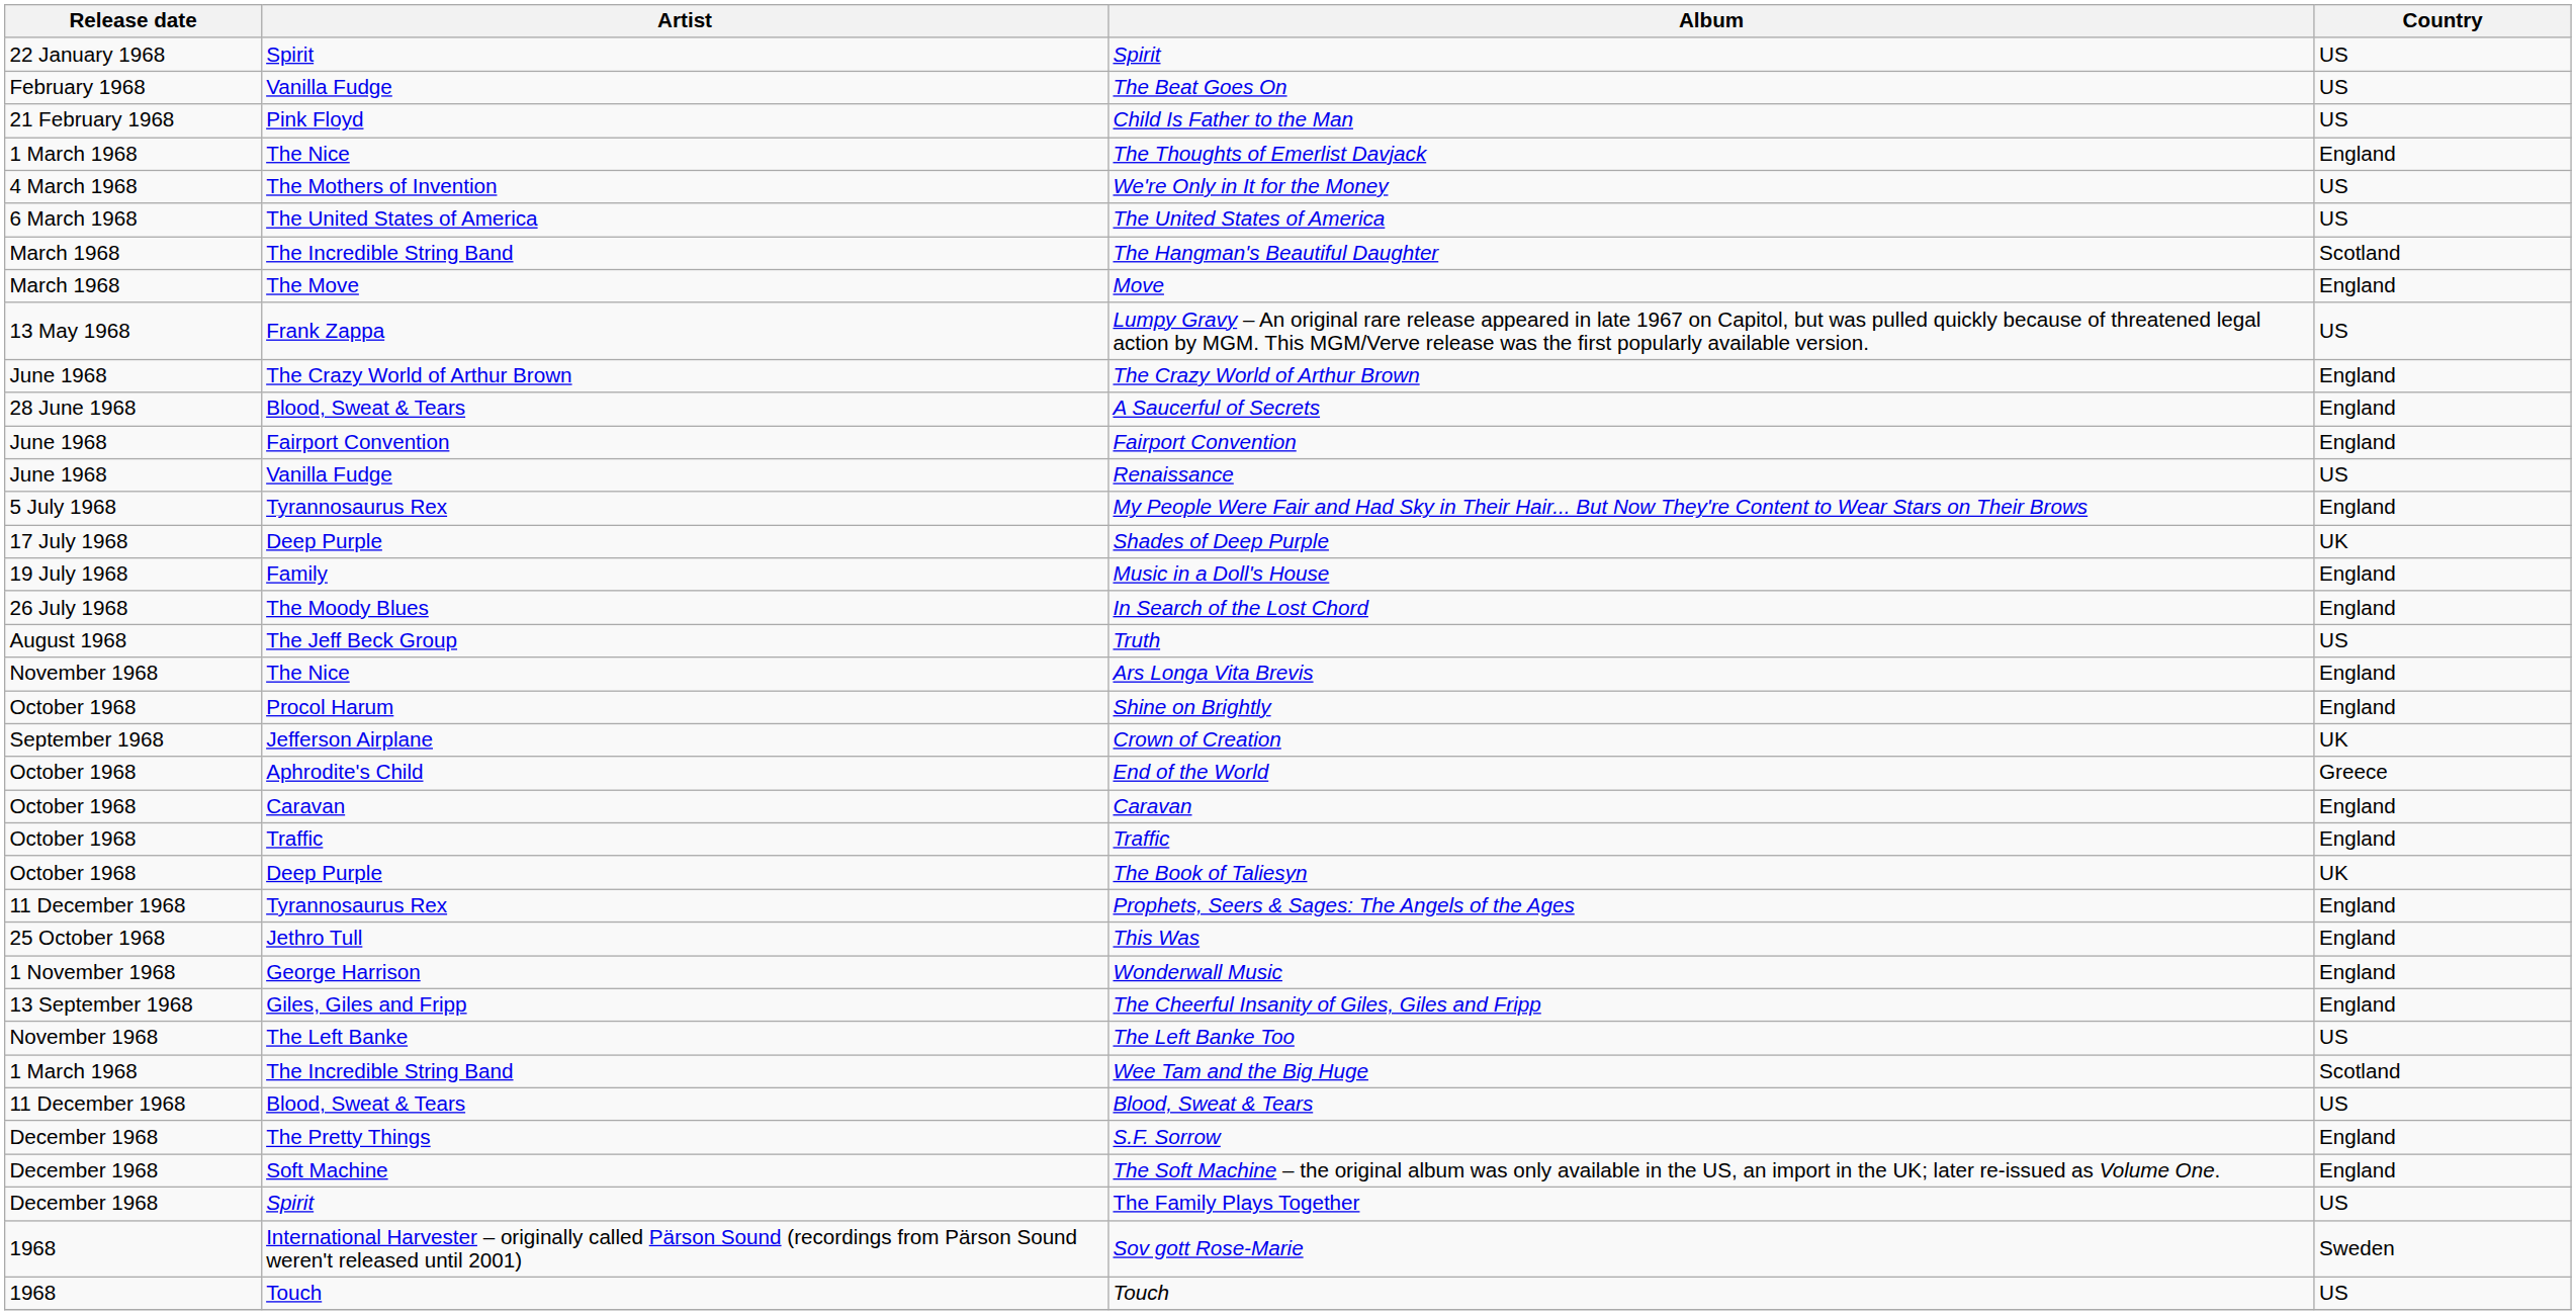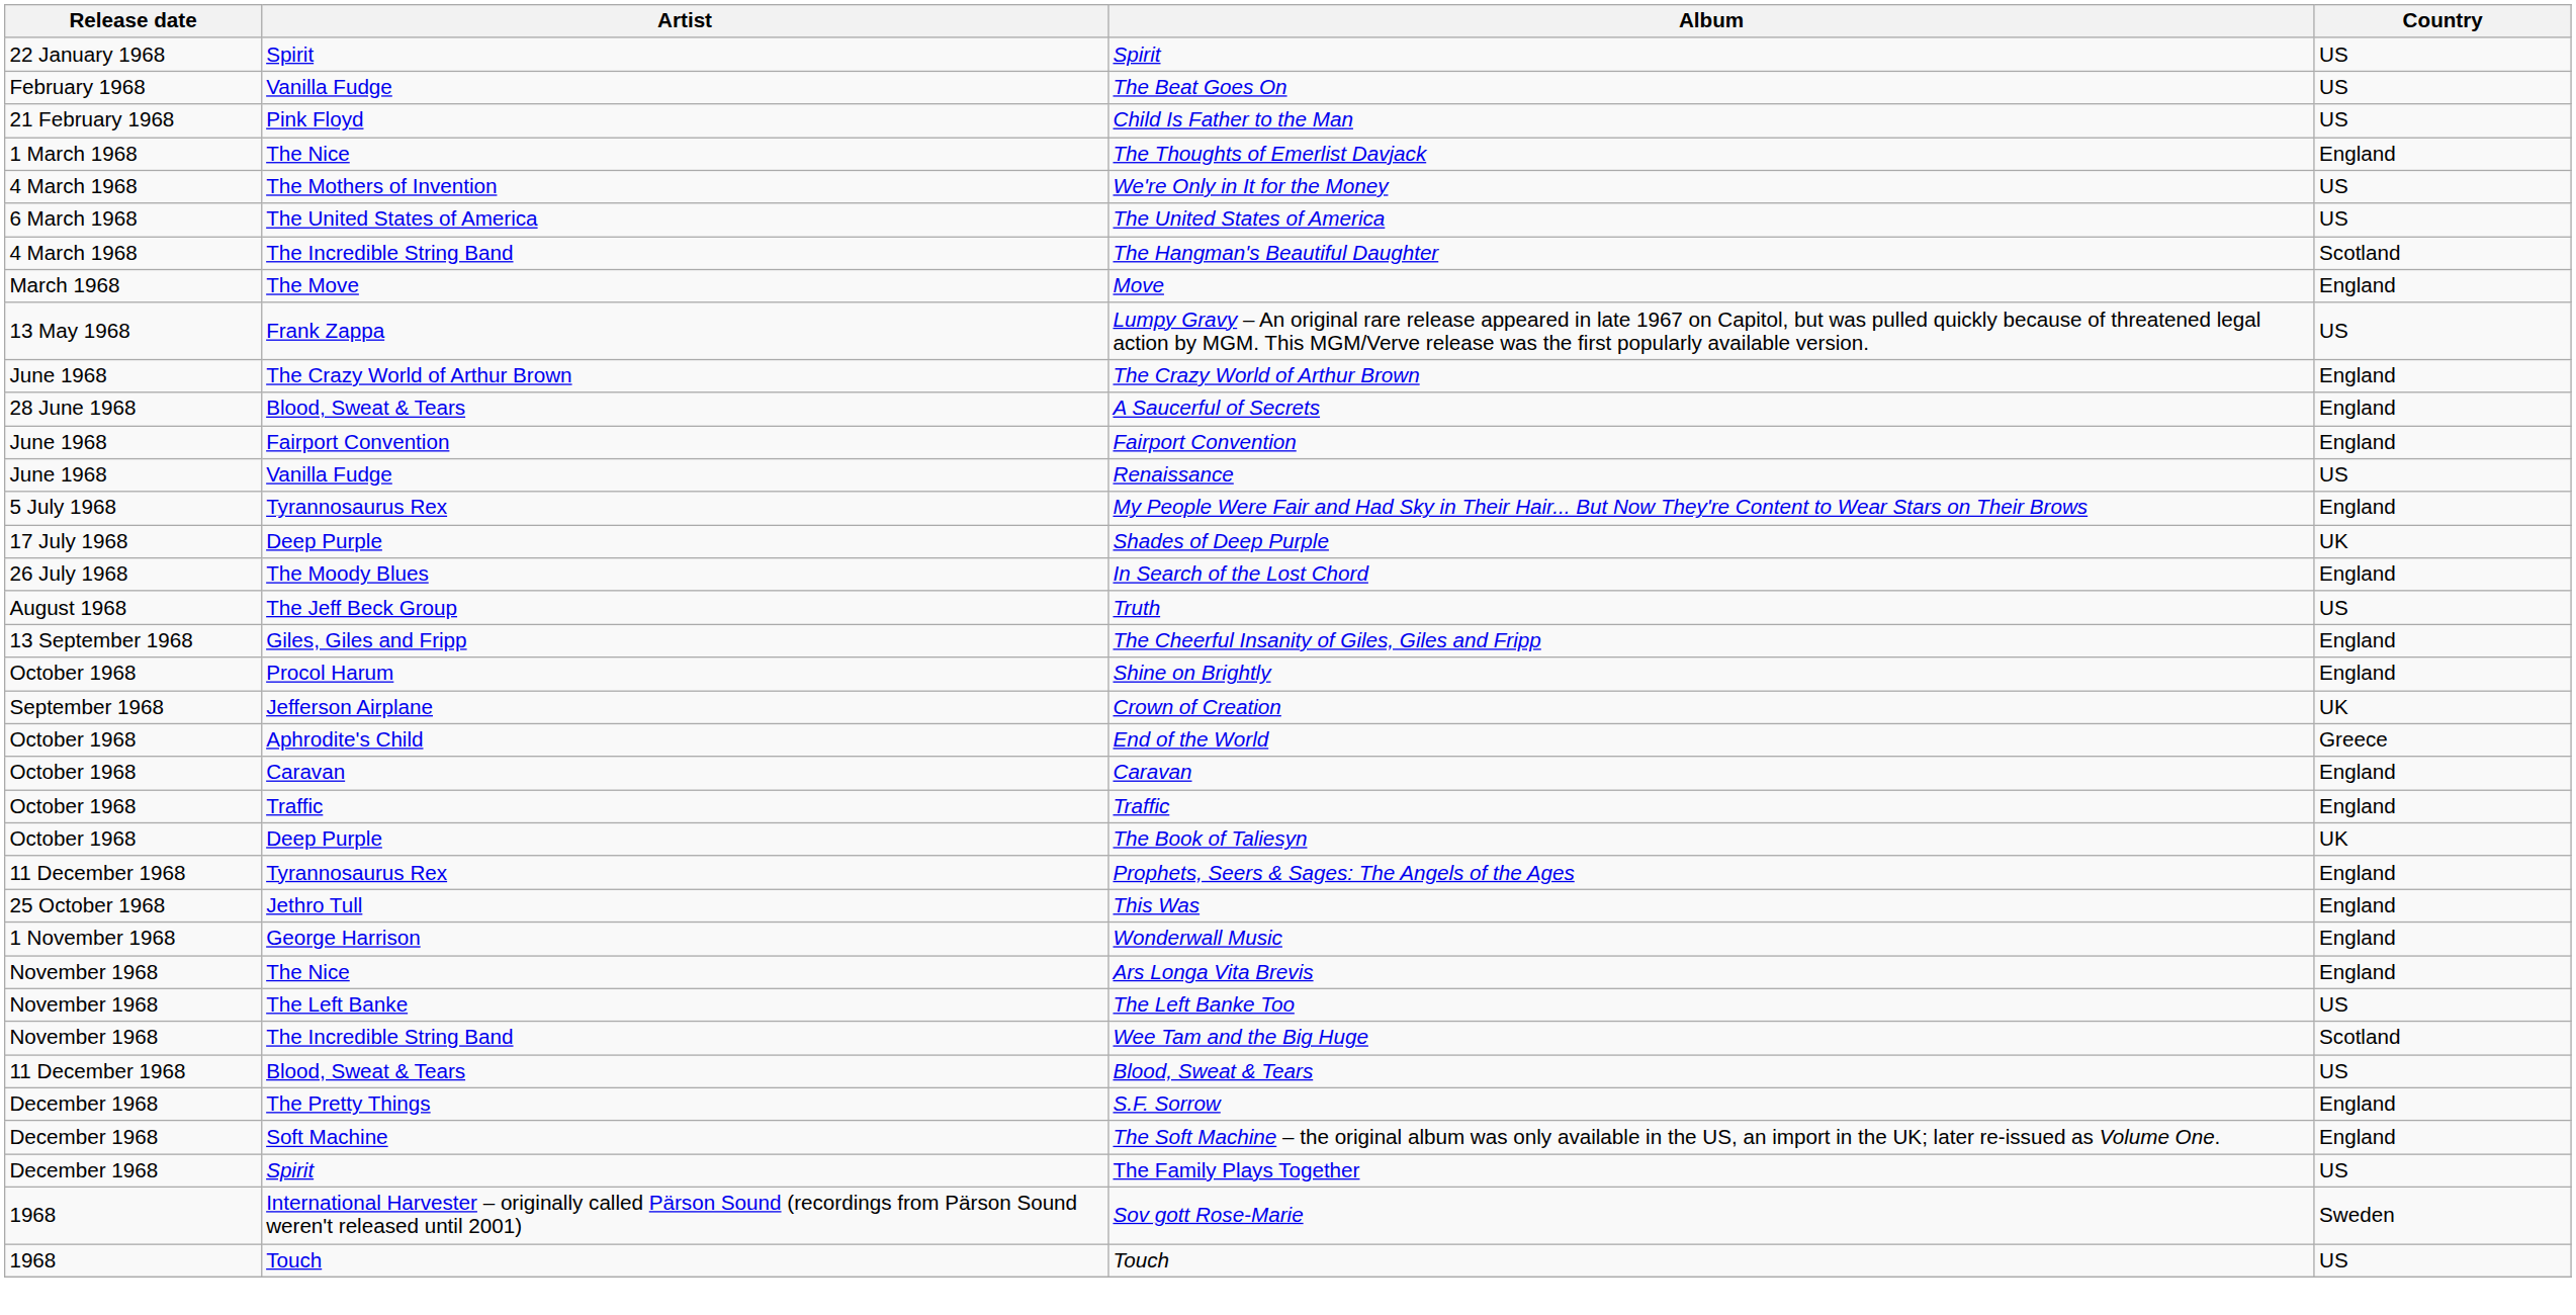The Hangman's Beautiful Daughter | Release date: March 1968 -> 4 March 1968
- row: 19 July 1968 | Family | Music in a Doll's House | England
rows swapped: The Cheerful Insanity of Giles, Giles and Fripp <-> Ars Longa Vita Brevis
Wee Tam and the Big Huge | Release date: 1 March 1968 -> November 1968
